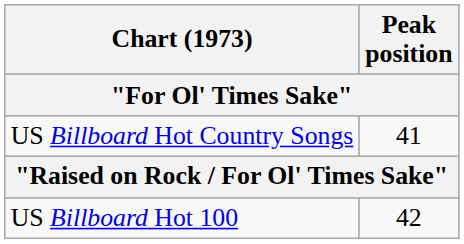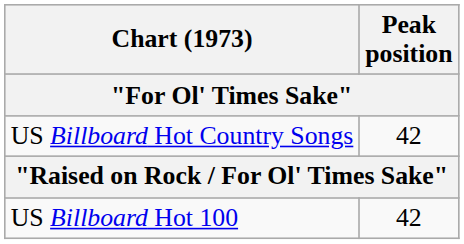US Billboard Hot Country Songs | Peak position: 41 -> 42
